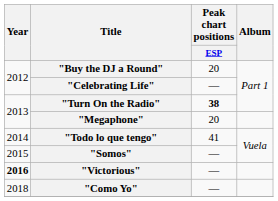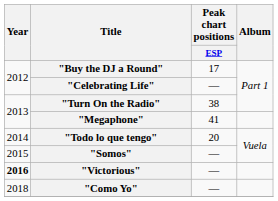"Buy the DJ a Round" | Peak chart positions / ESP: 20 -> 17
"Turn On the Radio" | Peak chart positions / ESP: bold -> normal
"Megaphone" | Peak chart positions / ESP: 20 -> 41
"Todo lo que tengo" | Peak chart positions / ESP: 41 -> 20
